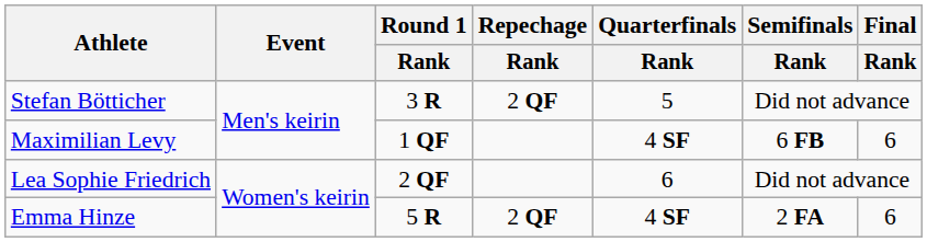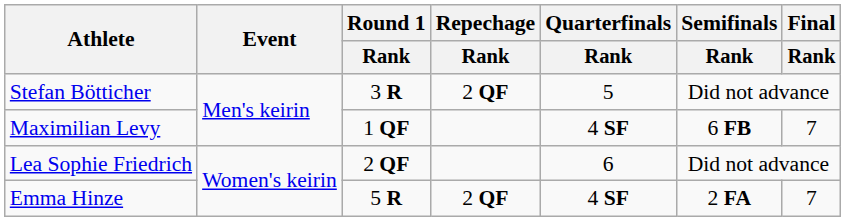Maximilian Levy | Final / Rank: 6 -> 7
Emma Hinze | Final / Rank: 6 -> 7
